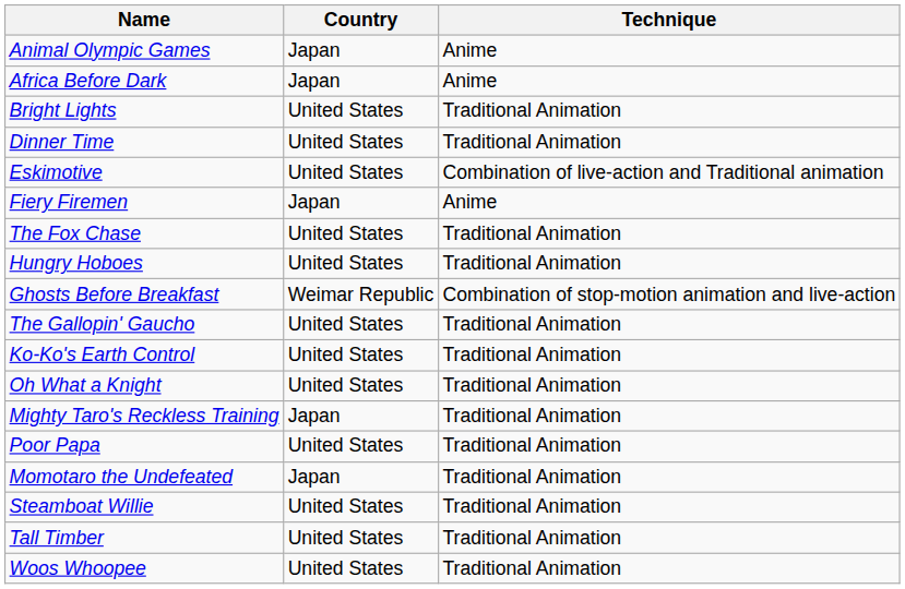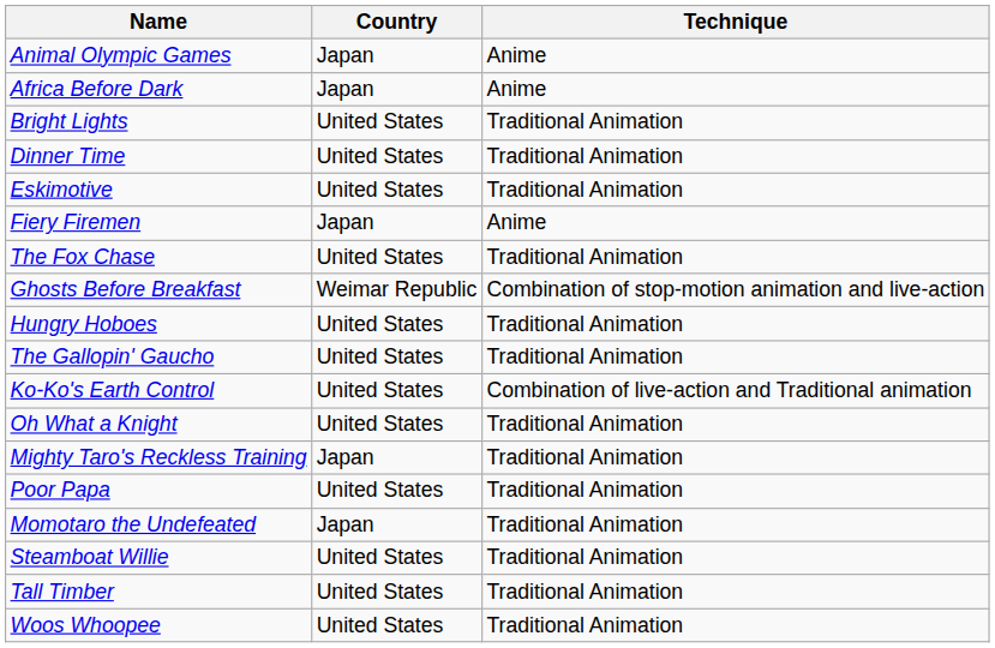Eskimotive | Technique: Combination of live-action and Traditional animation -> Traditional Animation
rows swapped: Ghosts Before Breakfast <-> Hungry Hoboes
Ko-Ko's Earth Control | Technique: Traditional Animation -> Combination of live-action and Traditional animation
